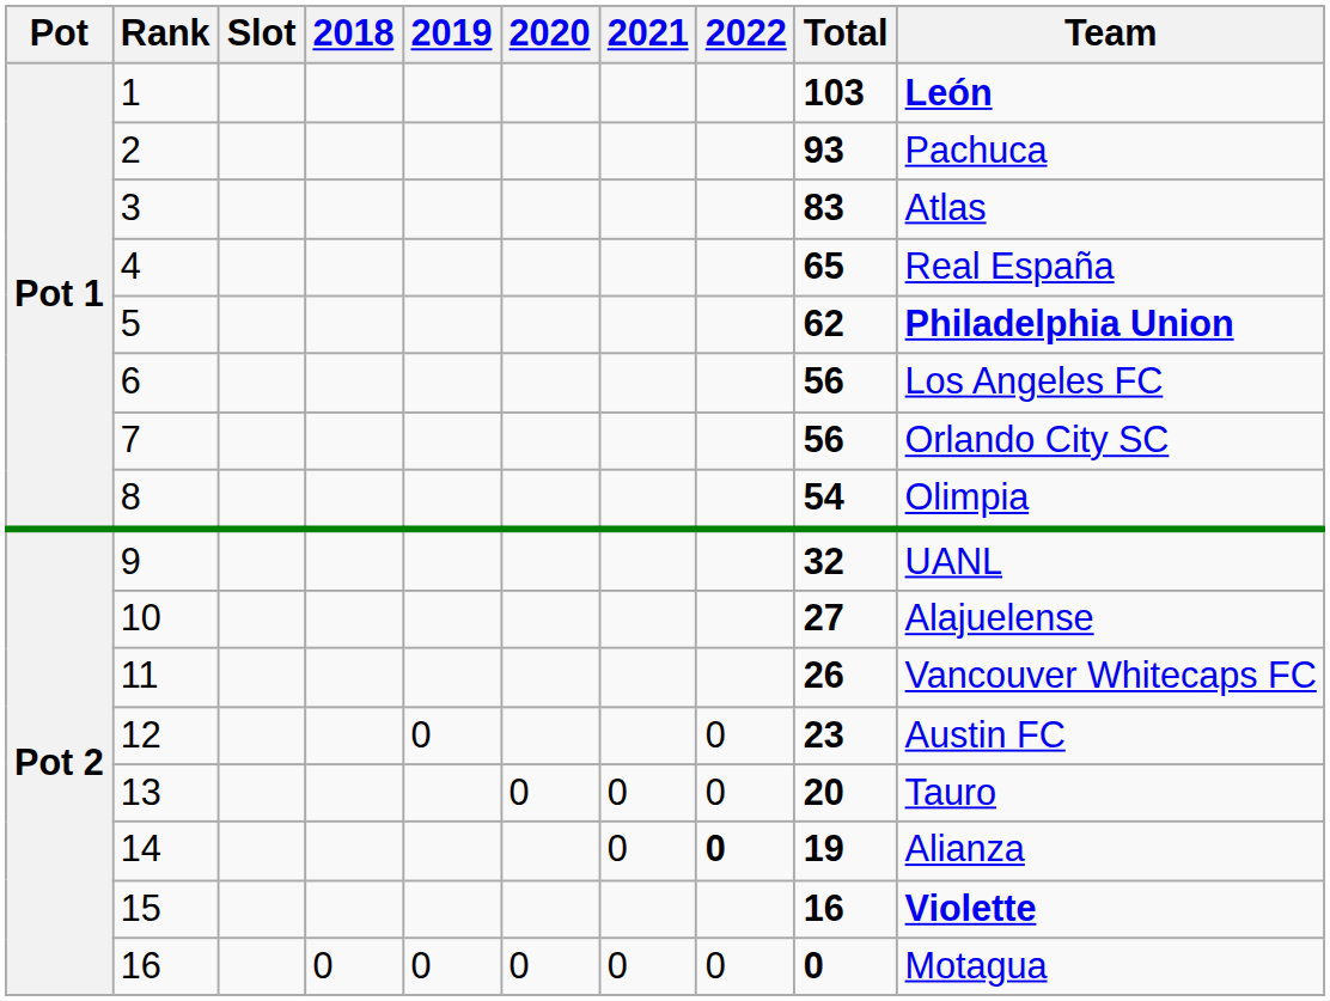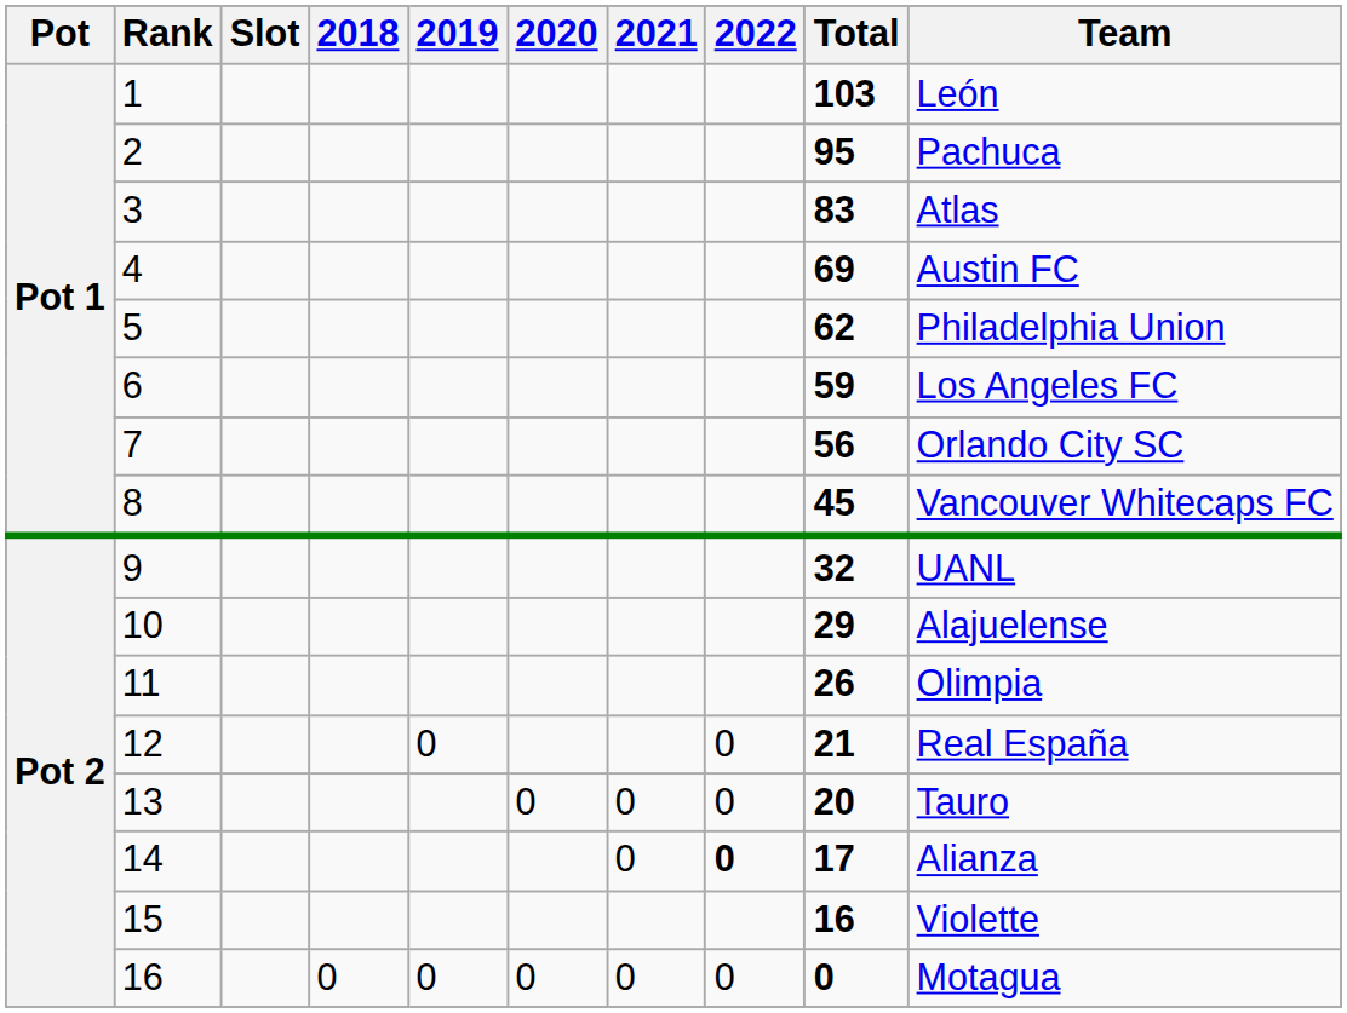1 | Team: bold -> normal
2 | Total: 93 -> 95
4 | Total: 65 -> 69
4 | Team: Real España -> Austin FC
5 | Team: bold -> normal
6 | Total: 56 -> 59
8 | Total: 54 -> 45
8 | Team: Olimpia -> Vancouver Whitecaps FC
10 | Total: 27 -> 29
11 | Team: Vancouver Whitecaps FC -> Olimpia
12 | Total: 23 -> 21
12 | Team: Austin FC -> Real España
14 | Total: 19 -> 17
15 | Team: bold -> normal
